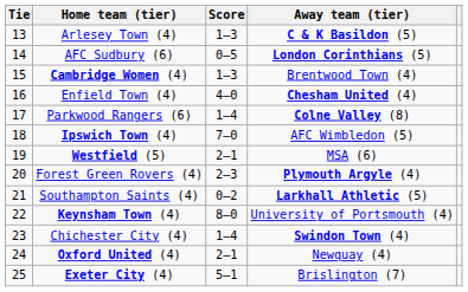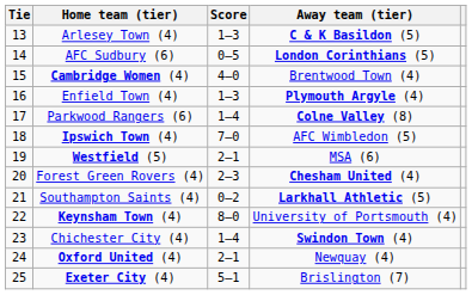Cambridge Women (4) | Score: 1–3 -> 4–0
Enfield Town (4) | Score: 4–0 -> 1–3
Enfield Town (4) | Away team (tier): Chesham United (4) -> Plymouth Argyle (4)
Forest Green Rovers (4) | Away team (tier): Plymouth Argyle (4) -> Chesham United (4)
